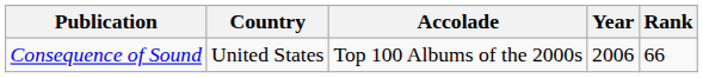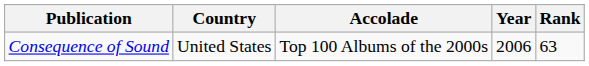Consequence of Sound | Rank: 66 -> 63
